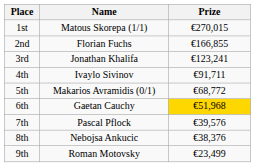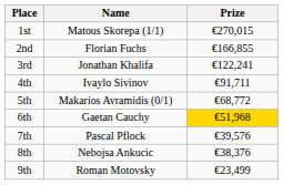3rd | Prize: €123,241 -> €122,241
